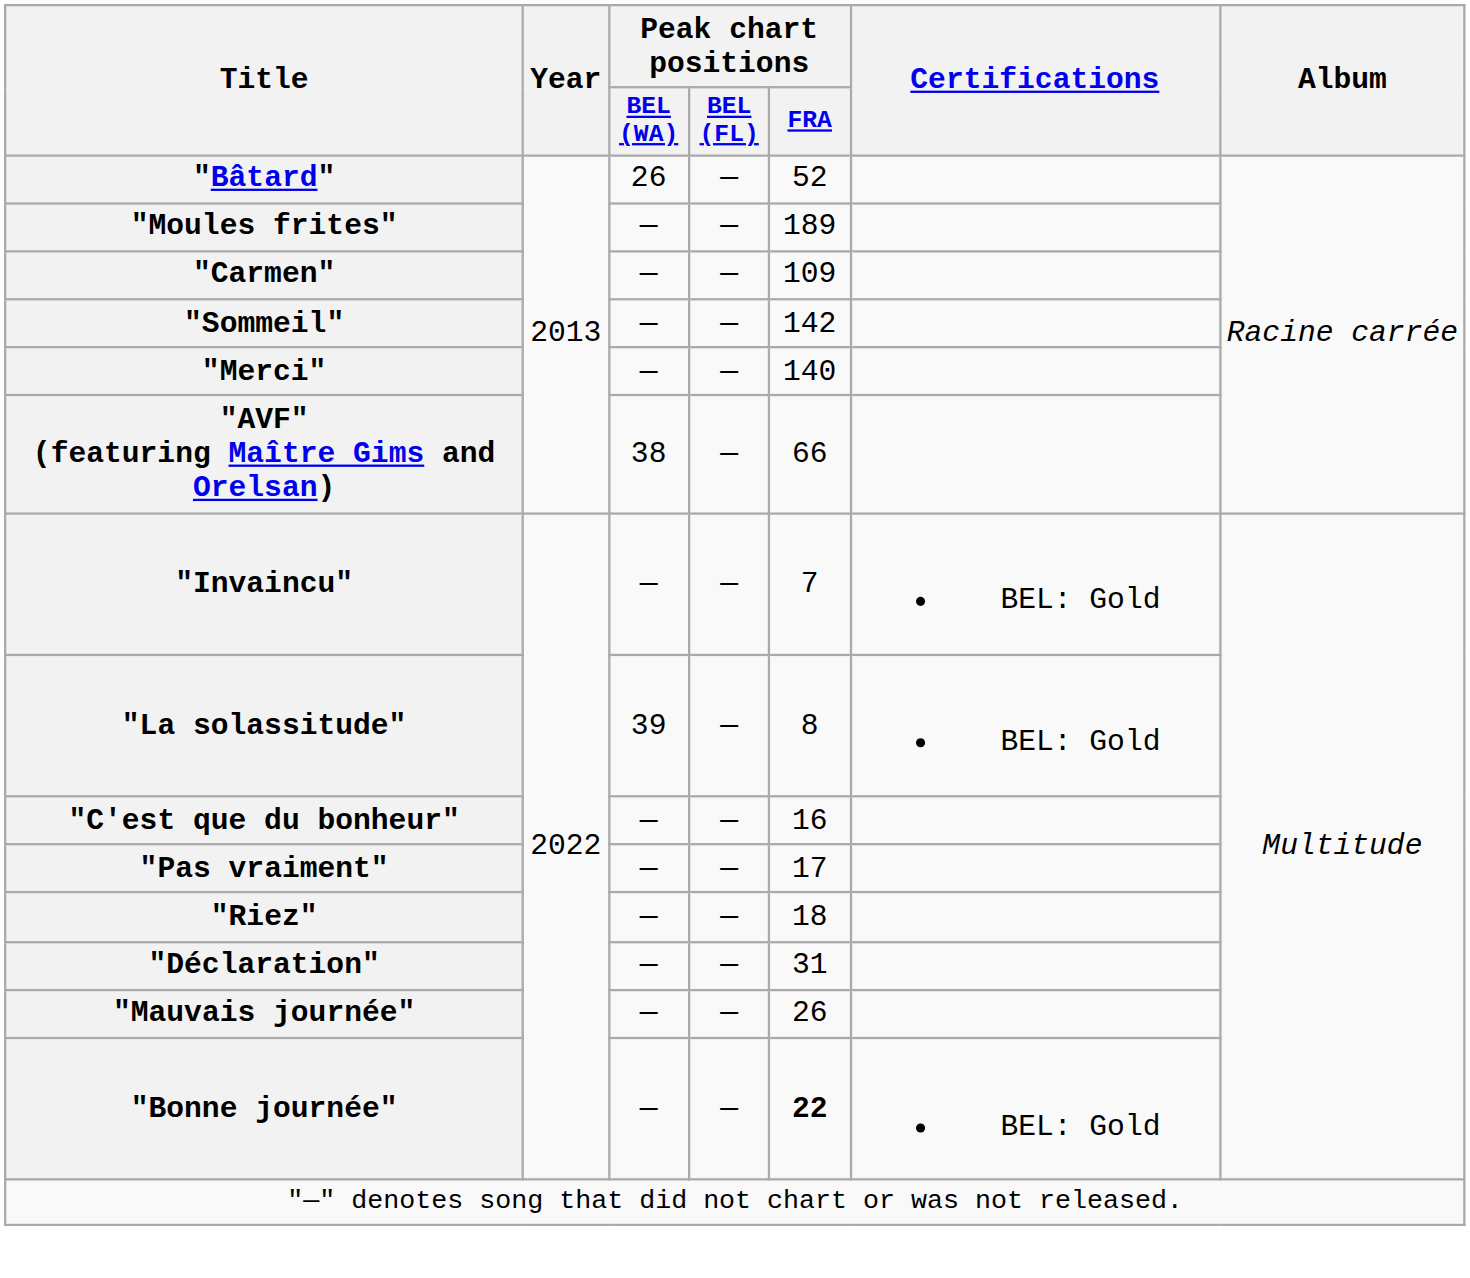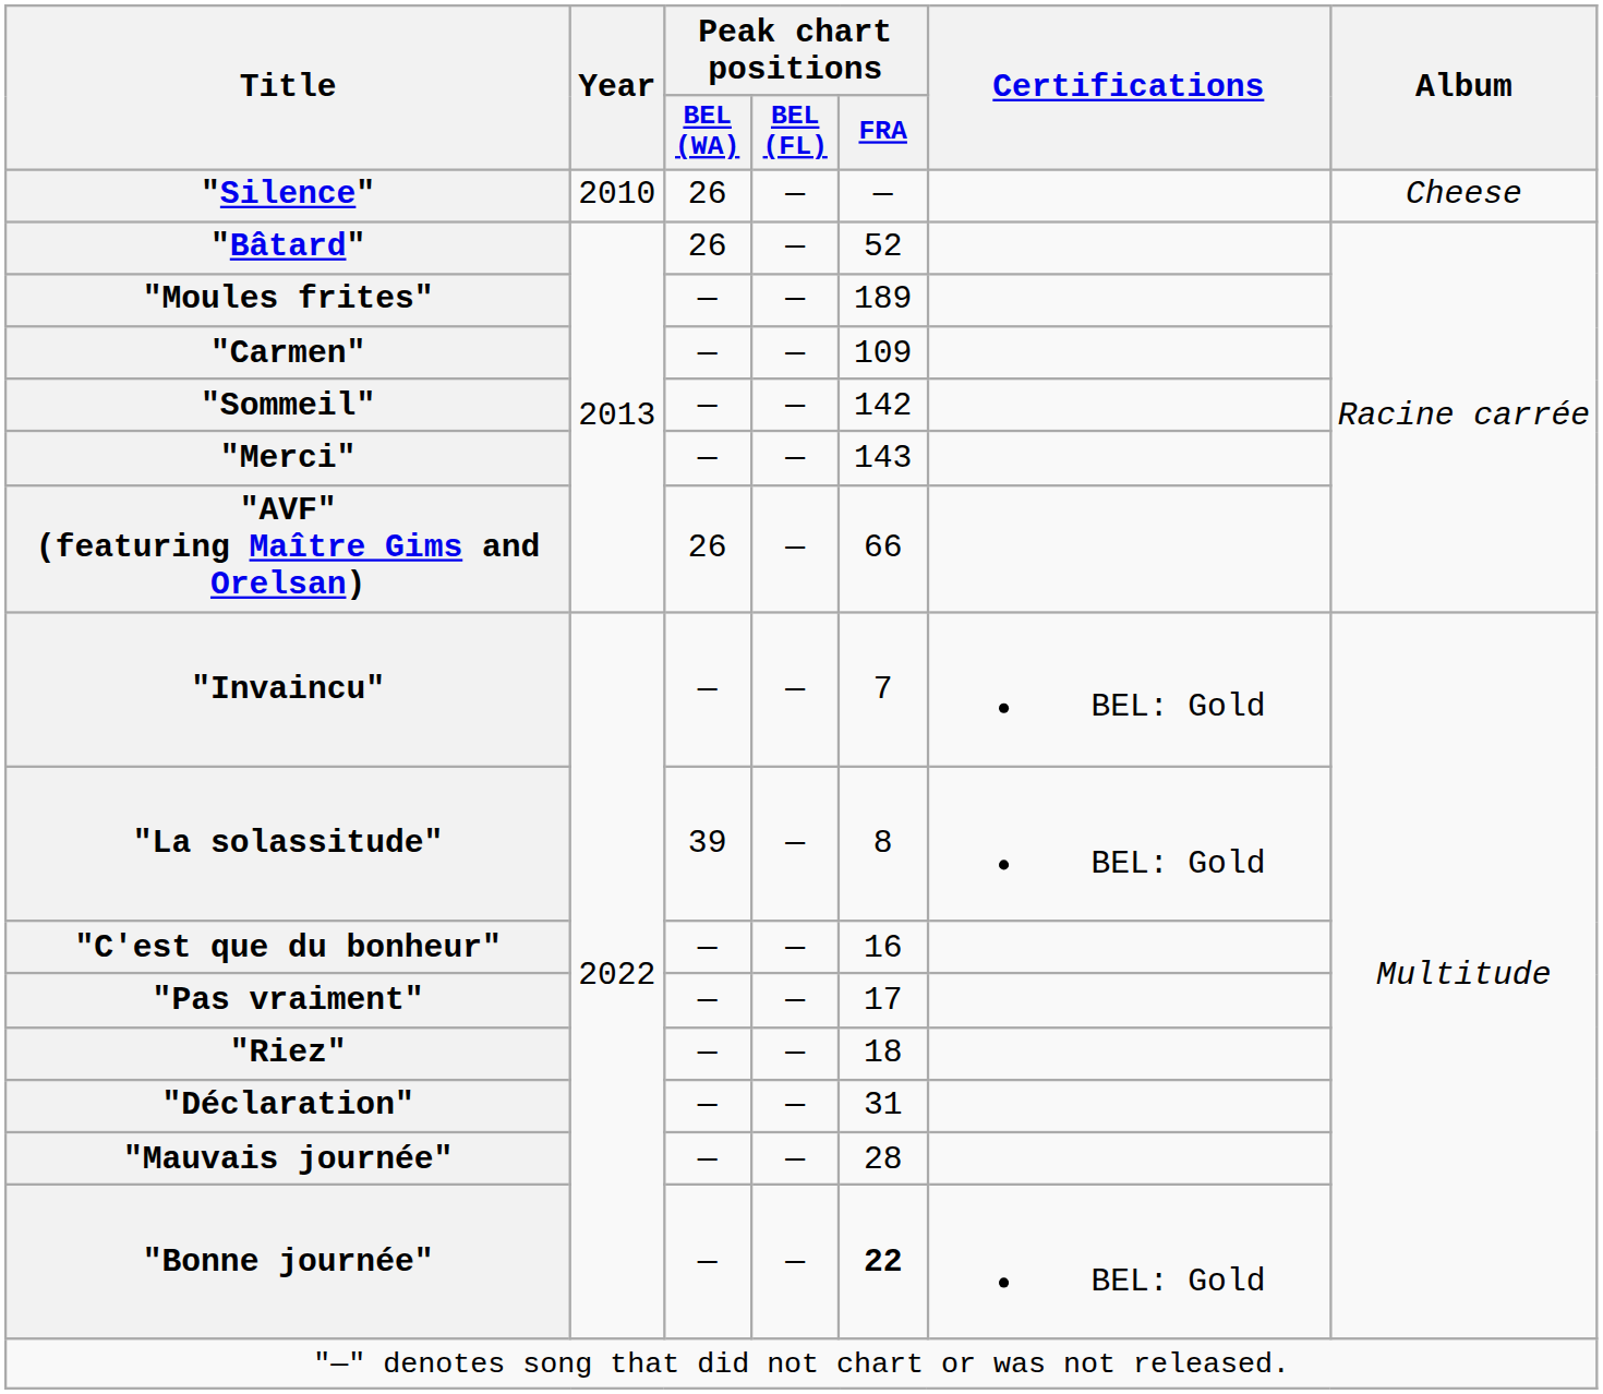+ row: "Silence" | 2010 | 26 | — | — | Cheese
"Merci" | Peak chart positions / FRA: 140 -> 143
"AVF" (featuring Maître Gims and Orelsan) | Peak chart positions / BEL (WA): 38 -> 26
"Mauvais journée" | Peak chart positions / FRA: 26 -> 28
